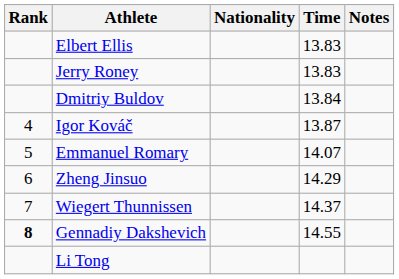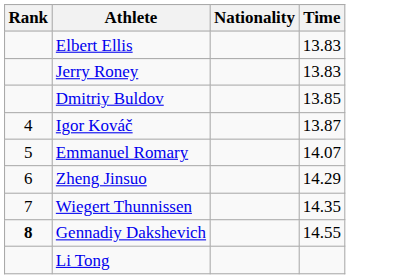- column: Notes
Dmitriy Buldov | Time: 13.84 -> 13.85
Wiegert Thunnissen | Time: 14.37 -> 14.35
